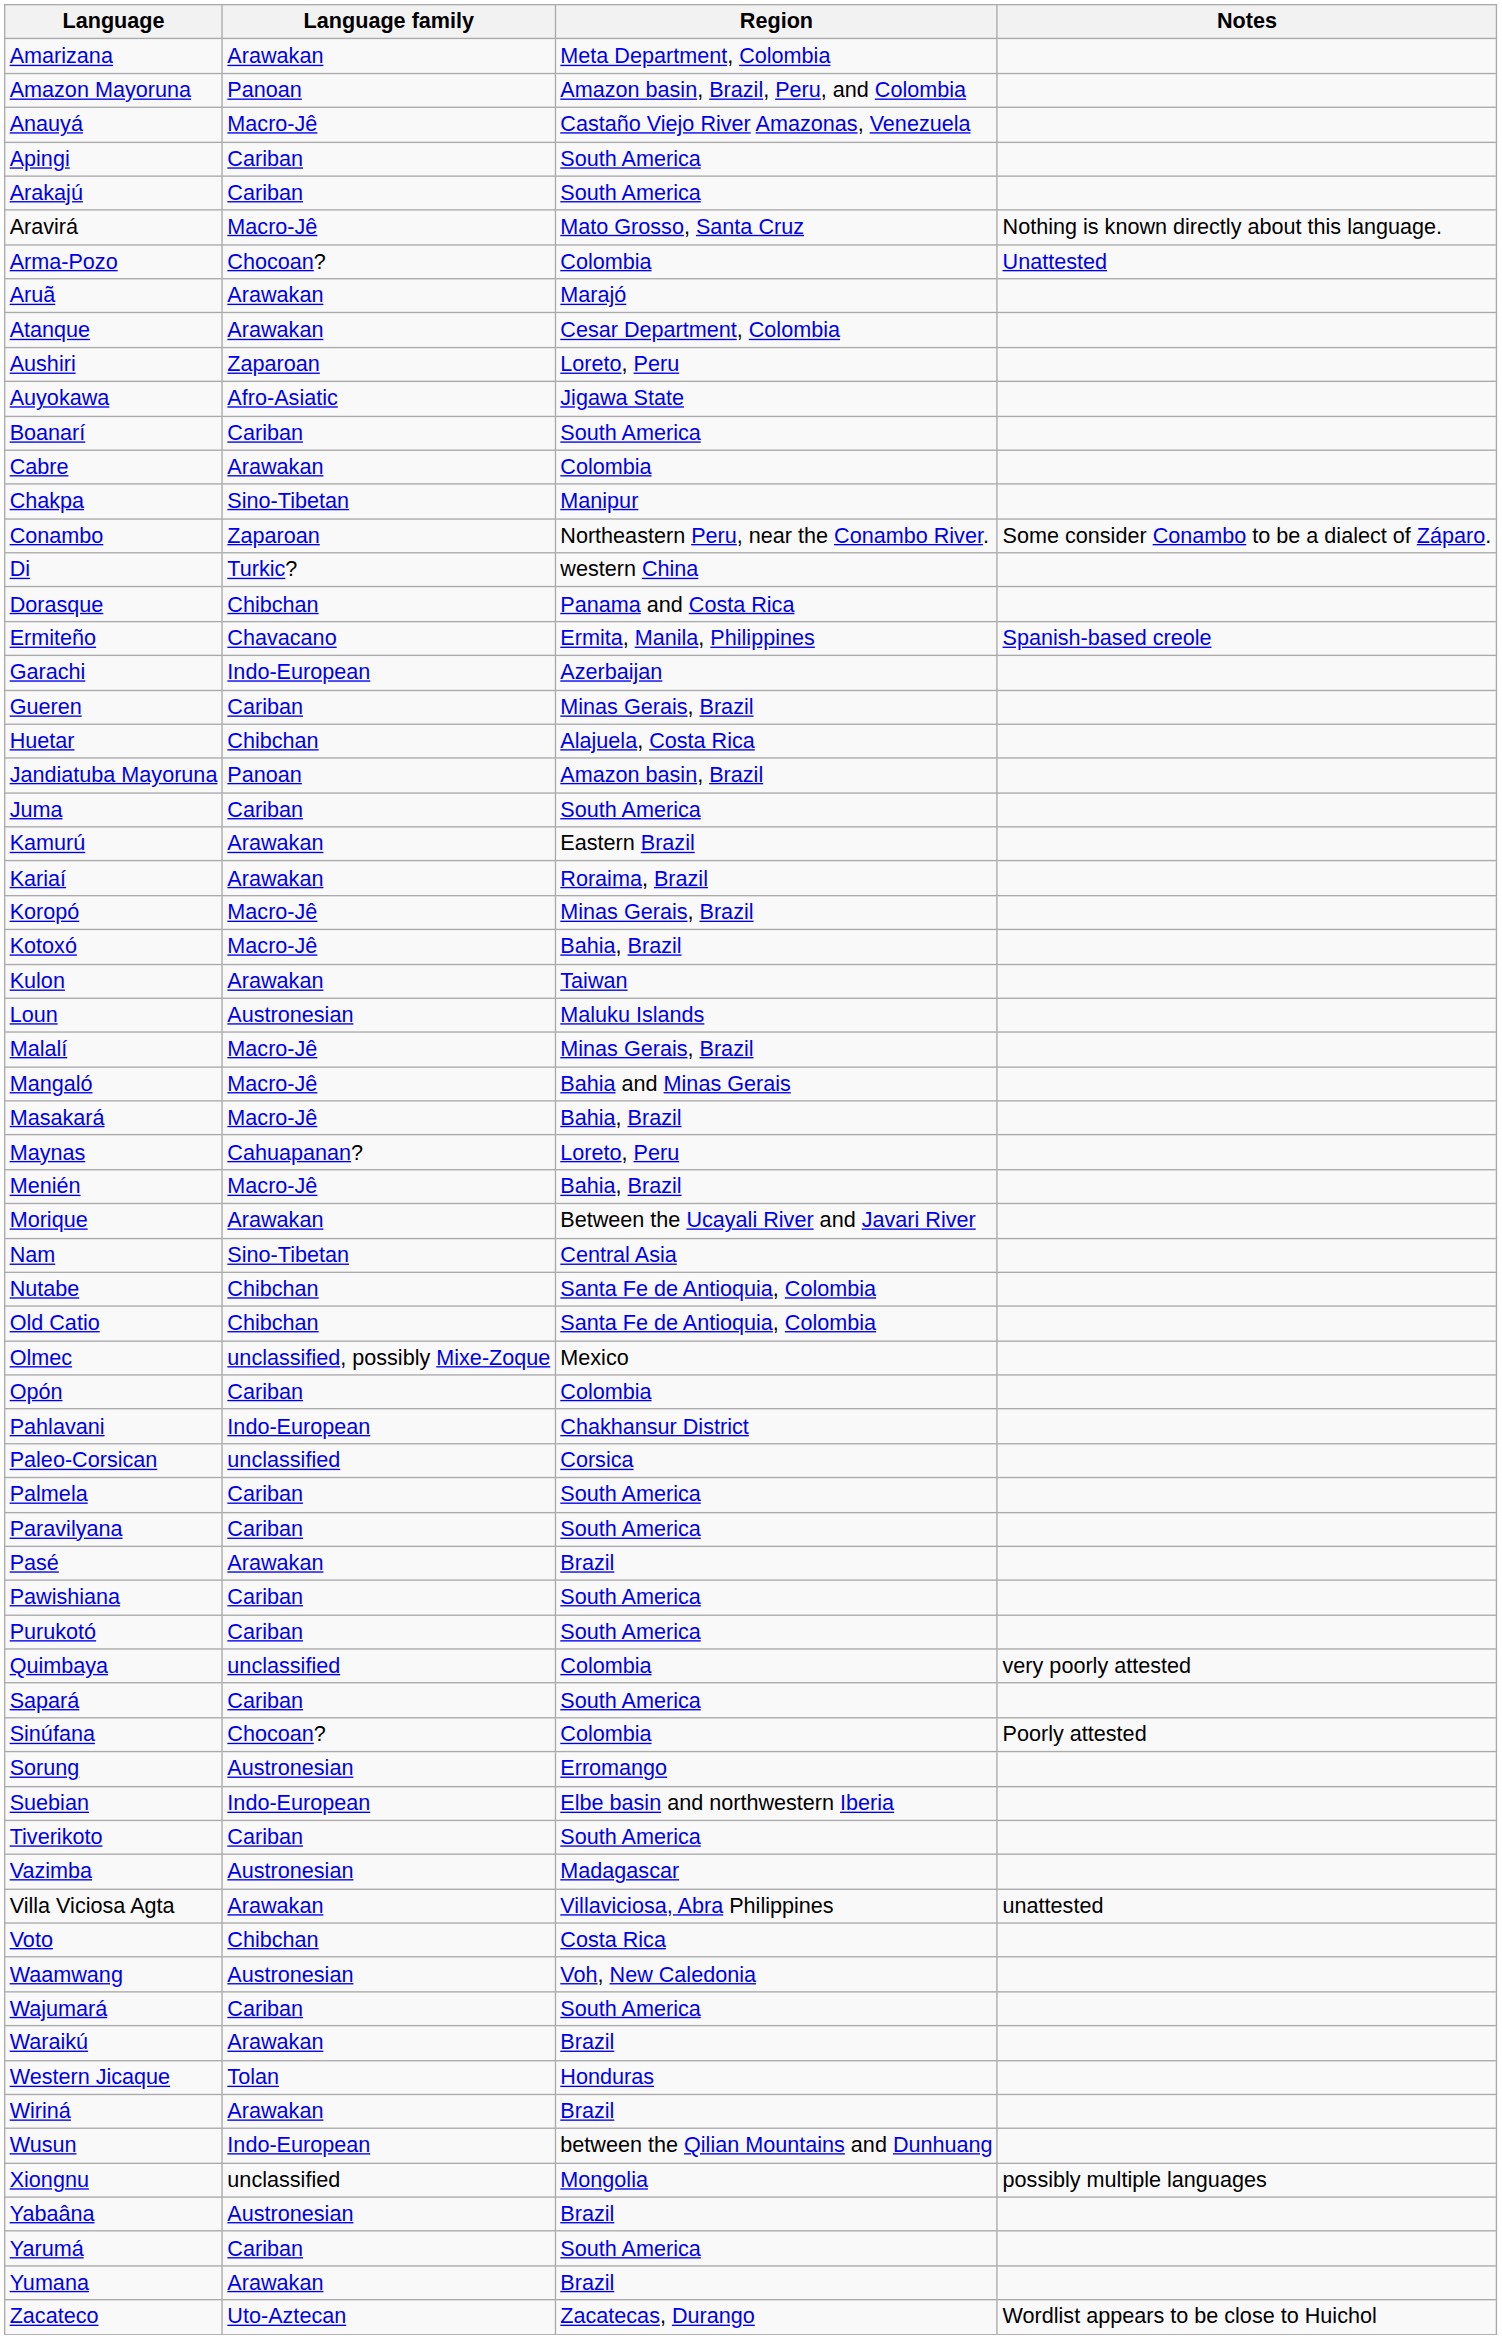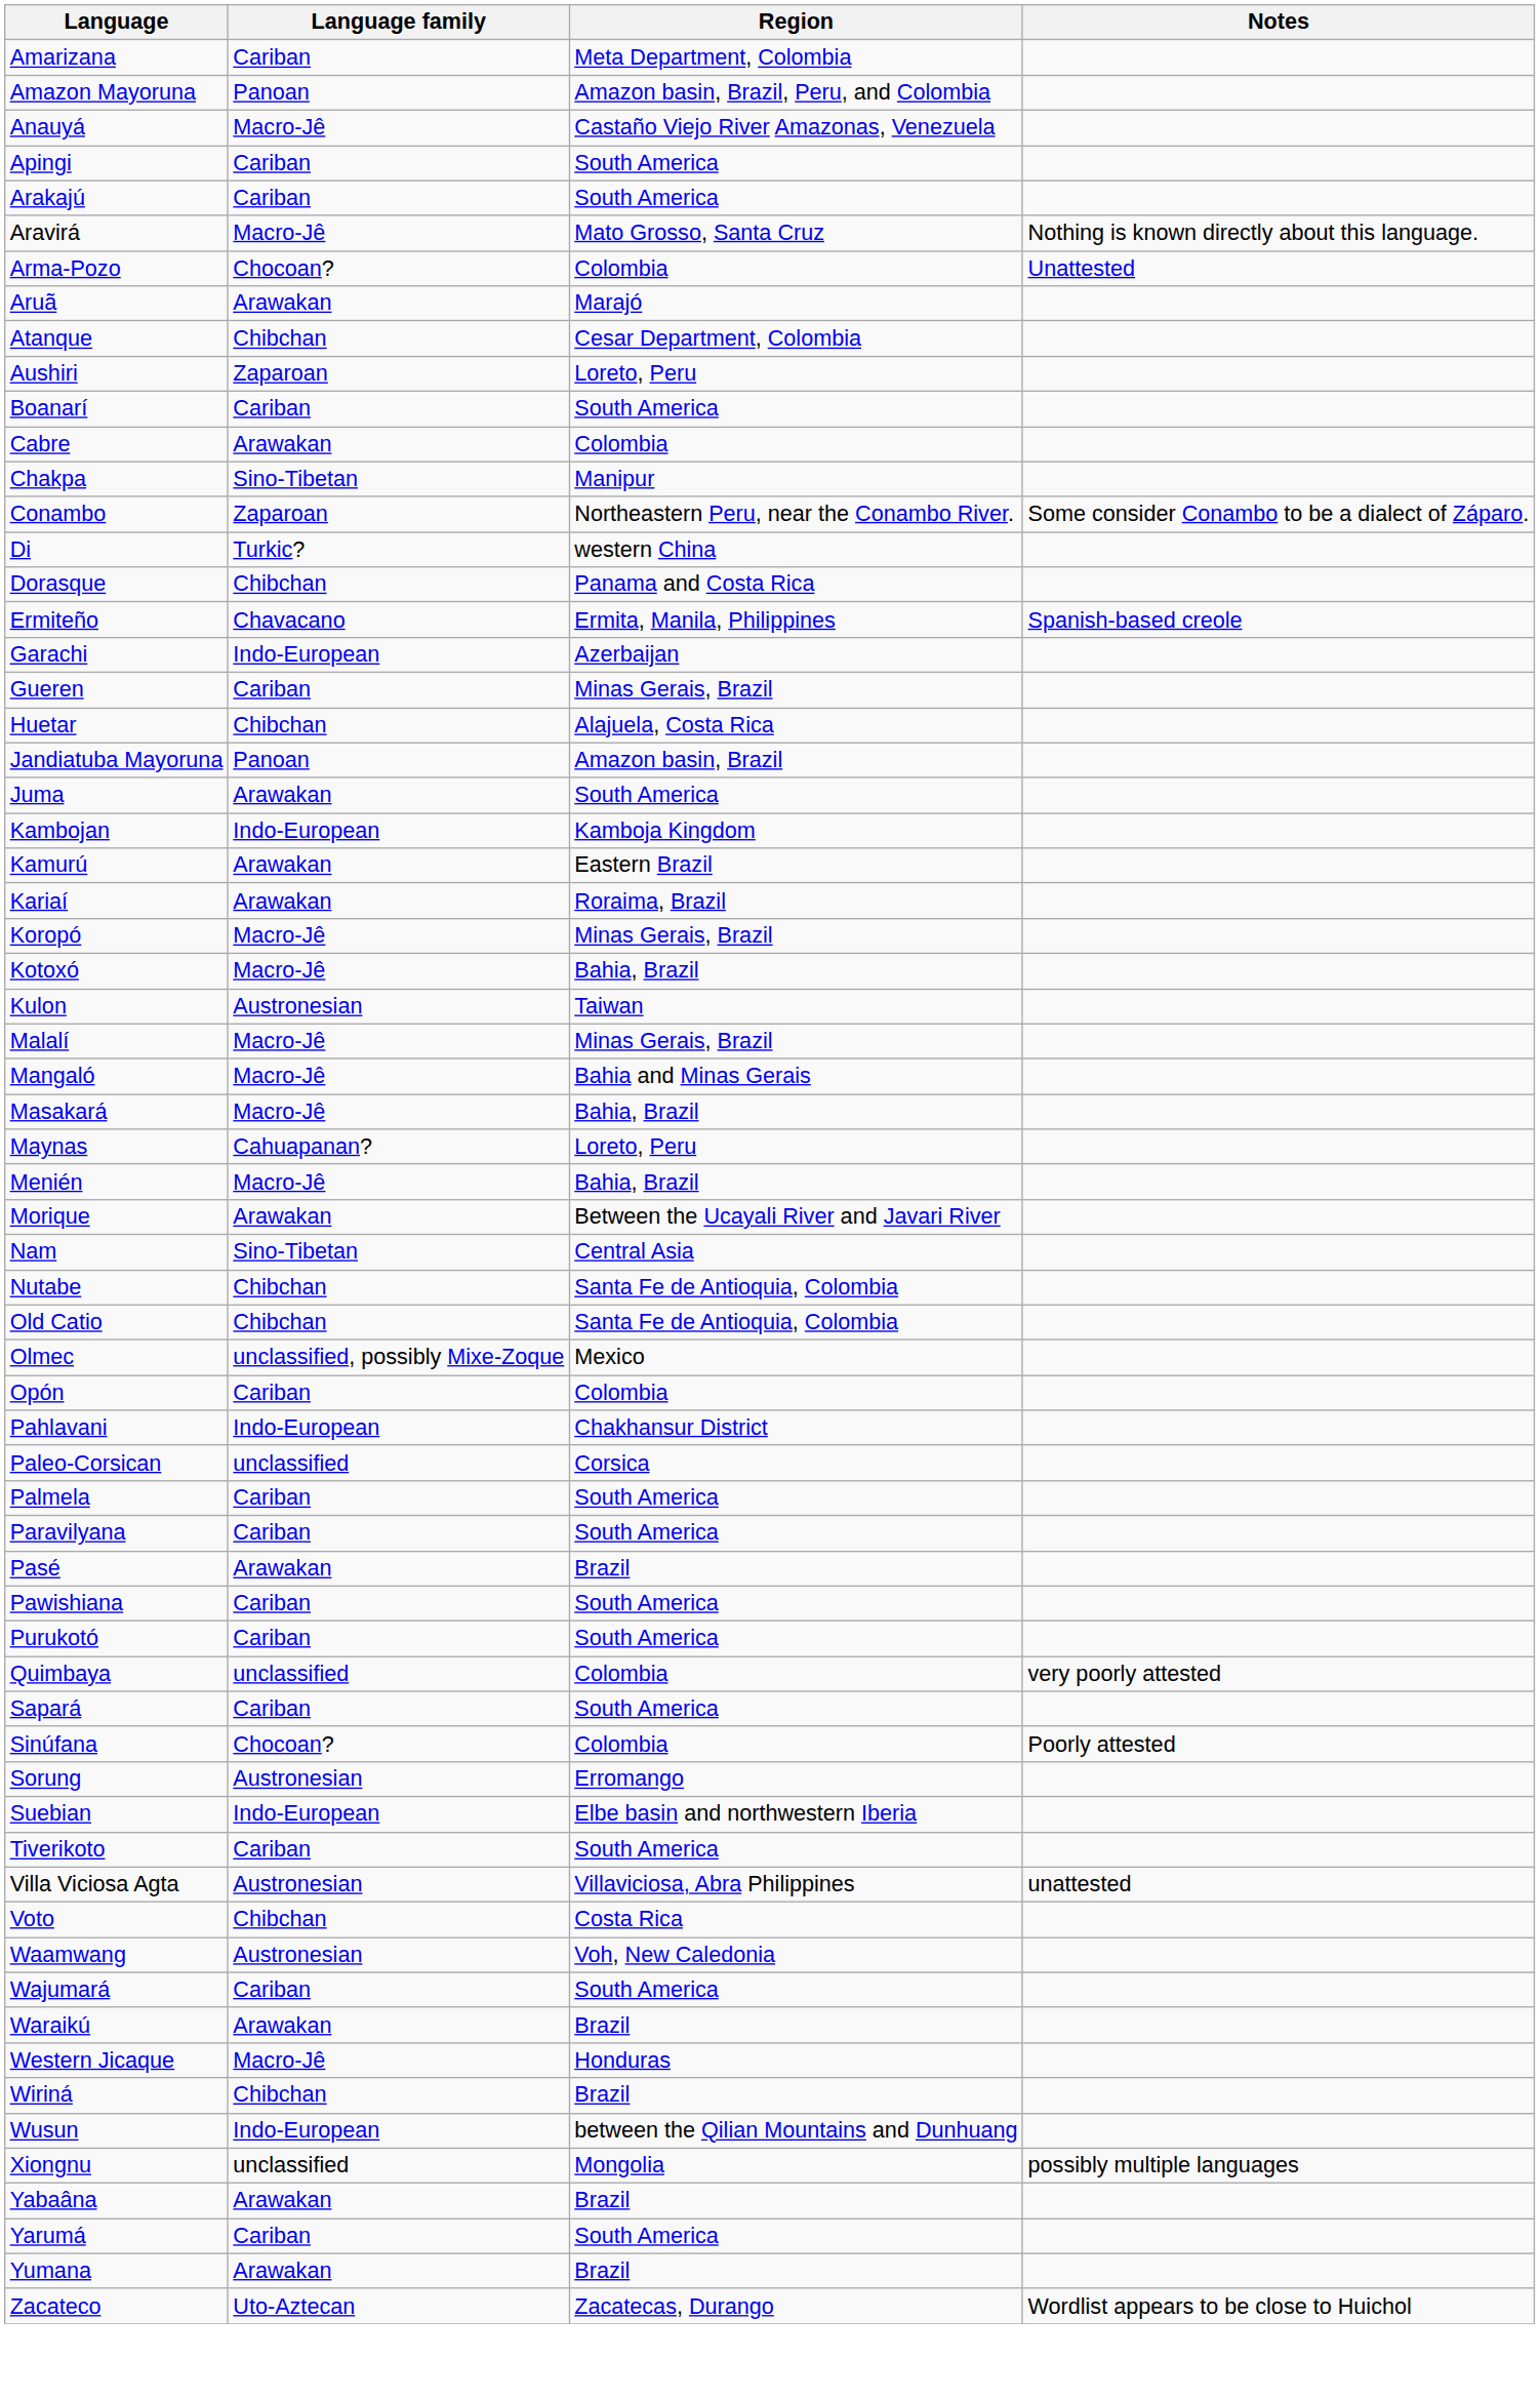Amarizana | Language family: Arawakan -> Cariban
Atanque | Language family: Arawakan -> Chibchan
- row: Auyokawa | Afro-Asiatic | Jigawa State
Juma | Language family: Cariban -> Arawakan
+ row: Kambojan | Indo-European | Kamboja Kingdom
Kulon | Language family: Arawakan -> Austronesian
- row: Loun | Austronesian | Maluku Islands
- row: Vazimba | Austronesian | Madagascar
Villa Viciosa Agta | Language family: Arawakan -> Austronesian
Western Jicaque | Language family: Tolan -> Macro-Jê
Wiriná | Language family: Arawakan -> Chibchan
Yabaâna | Language family: Austronesian -> Arawakan
